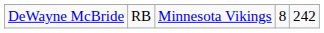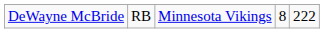DeWayne McBride | column 5: 242 -> 222
